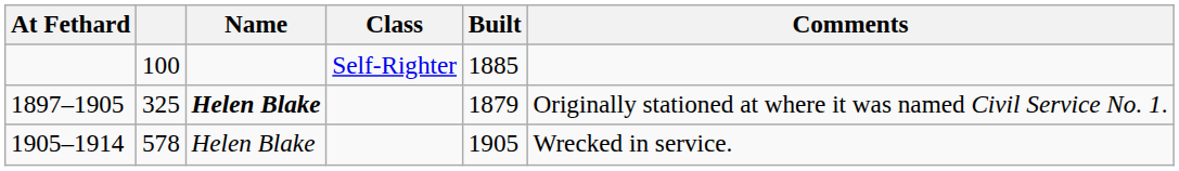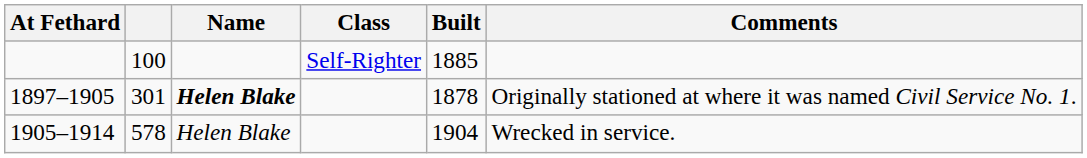1897–1905 | column 2: 325 -> 301
1897–1905 | Built: 1879 -> 1878
1905–1914 | Built: 1905 -> 1904
